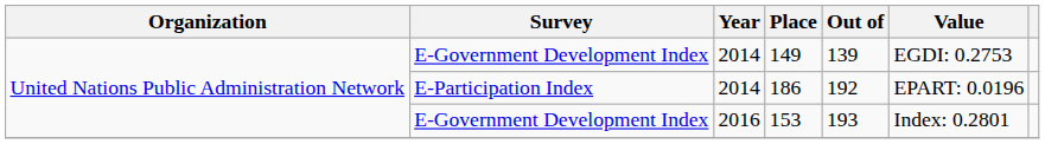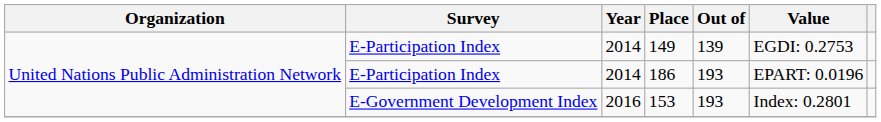149 | Survey: E-Government Development Index -> E-Participation Index
186 | Out of: 192 -> 193
